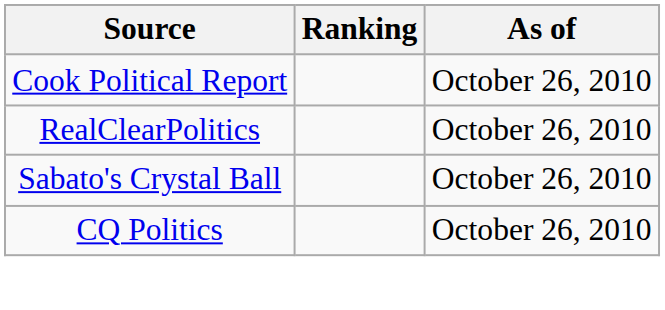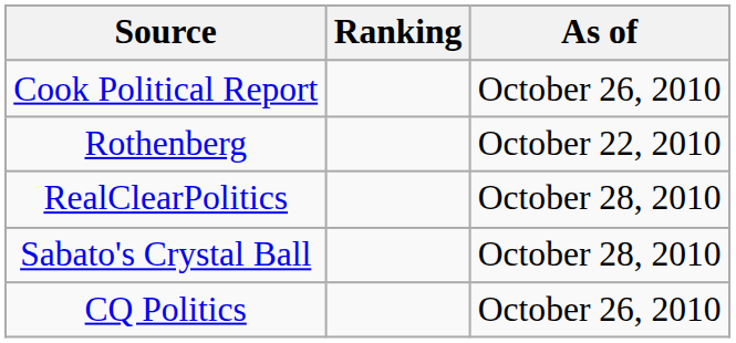+ row: Rothenberg | October 22, 2010
RealClearPolitics | As of: October 26, 2010 -> October 28, 2010
Sabato's Crystal Ball | As of: October 26, 2010 -> October 28, 2010
